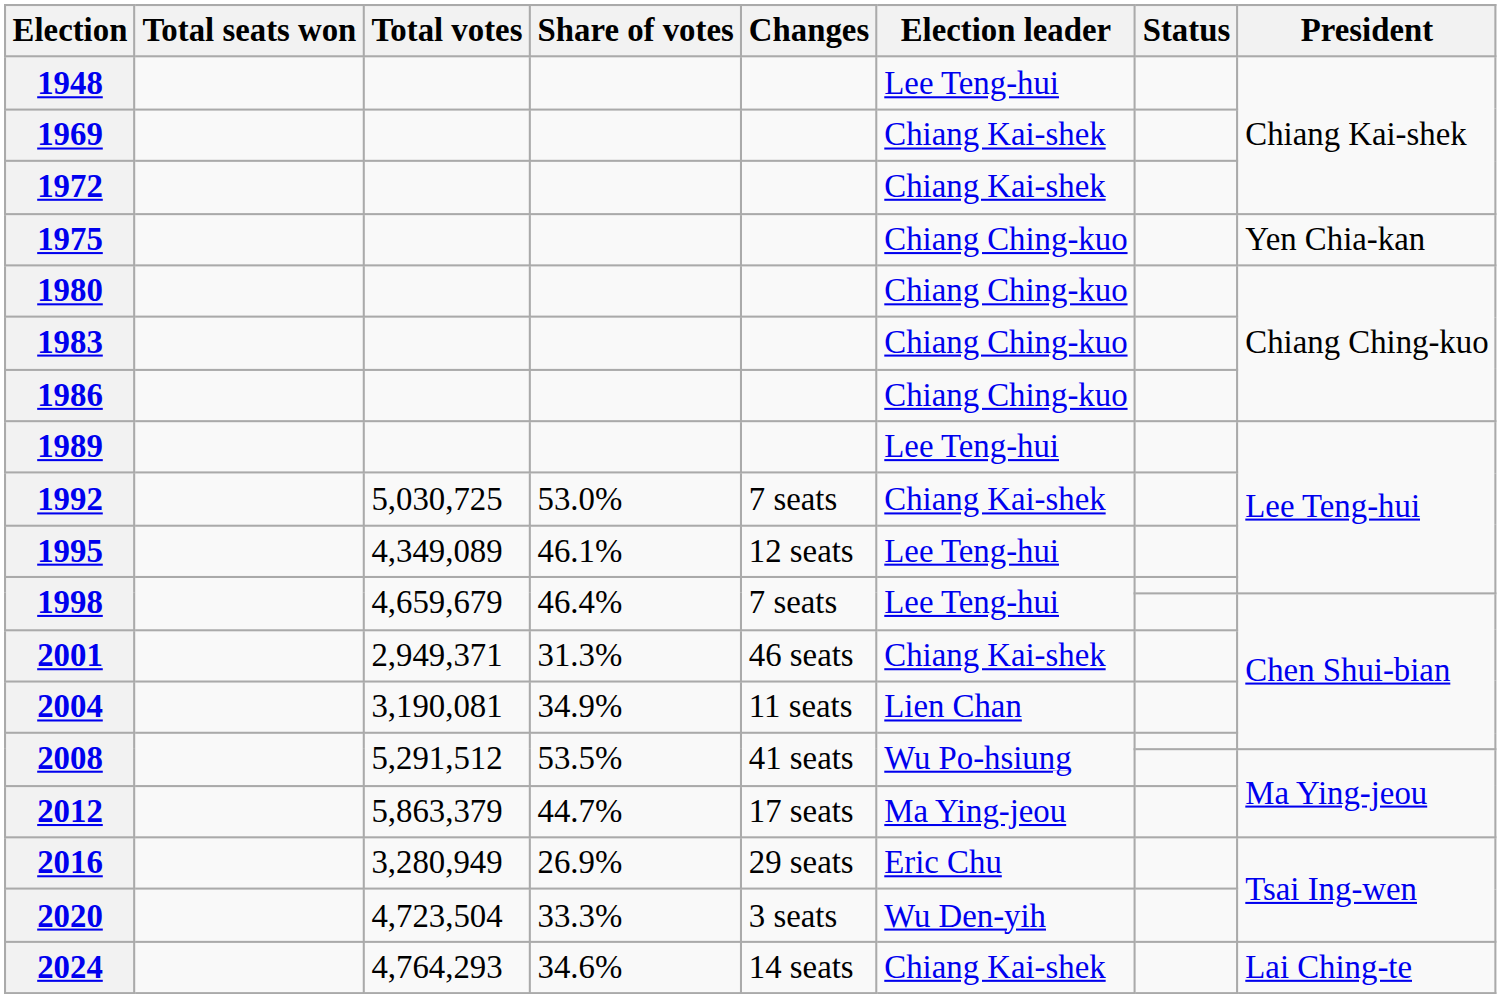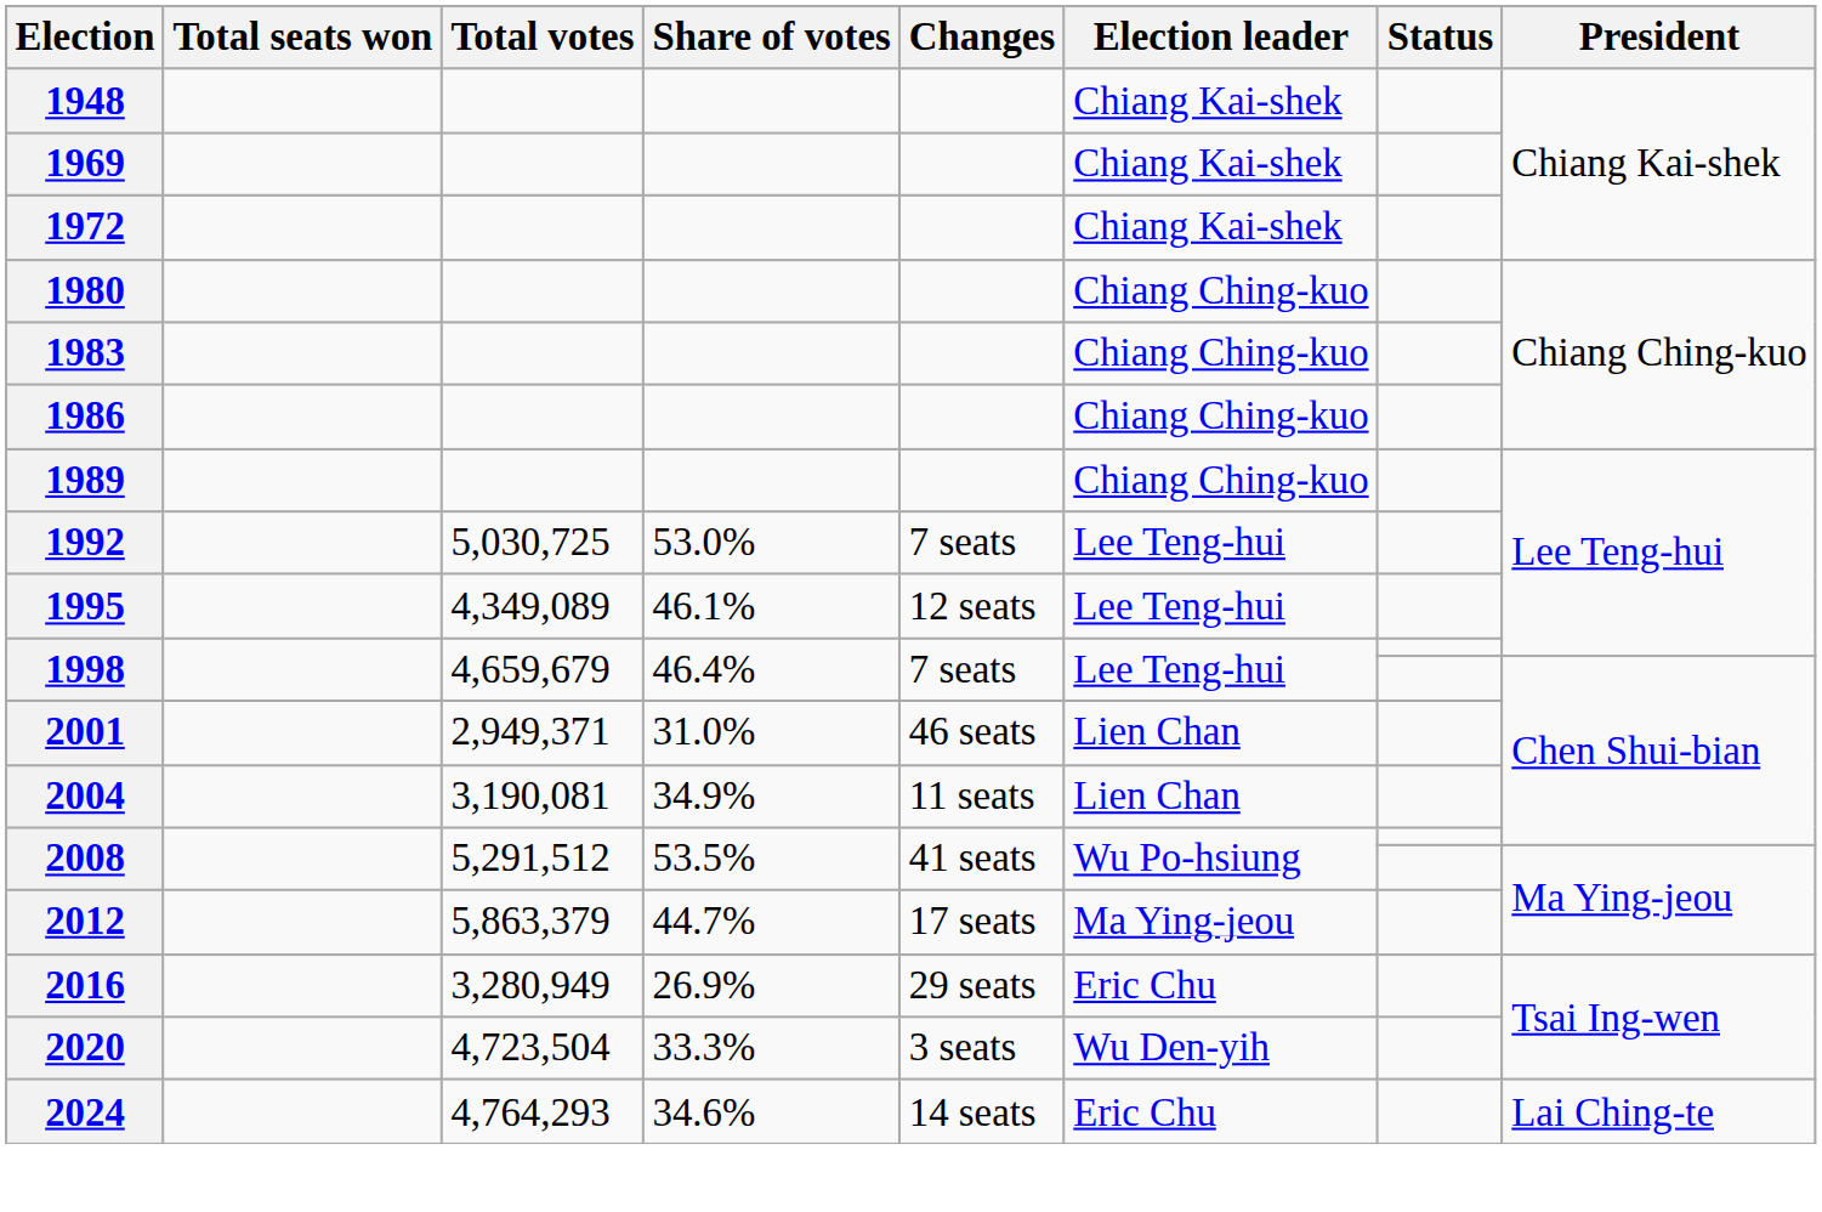1948 | Election leader: Lee Teng-hui -> Chiang Kai-shek
- row: 1975 | Chiang Ching-kuo | Yen Chia-kan
1989 | Election leader: Lee Teng-hui -> Chiang Ching-kuo
1992 | Election leader: Chiang Kai-shek -> Lee Teng-hui
2001 | Share of votes: 31.3% -> 31.0%
2001 | Election leader: Chiang Kai-shek -> Lien Chan
2024 | Election leader: Chiang Kai-shek -> Eric Chu
